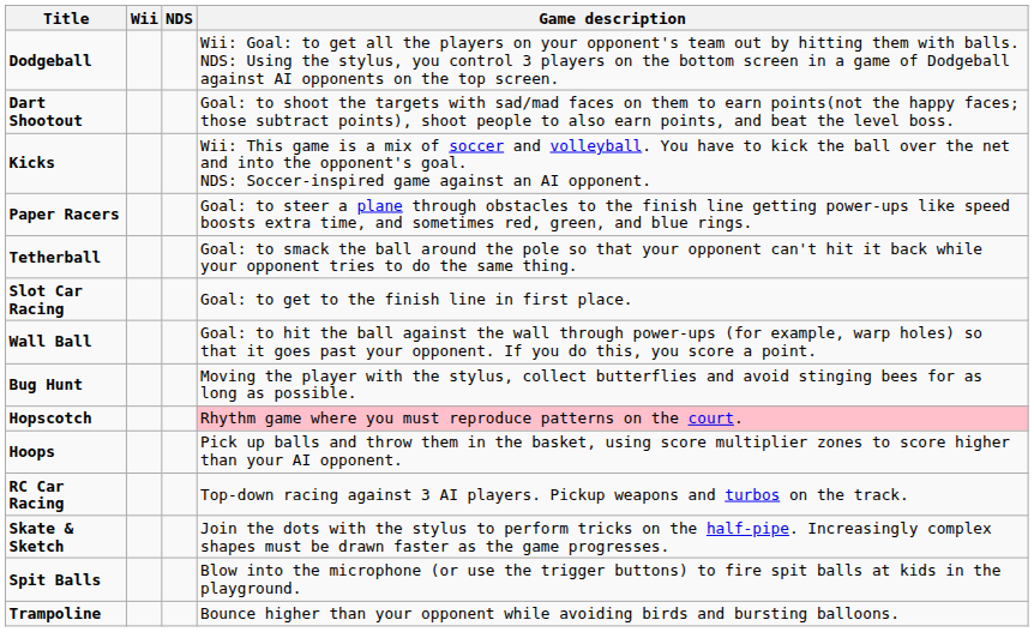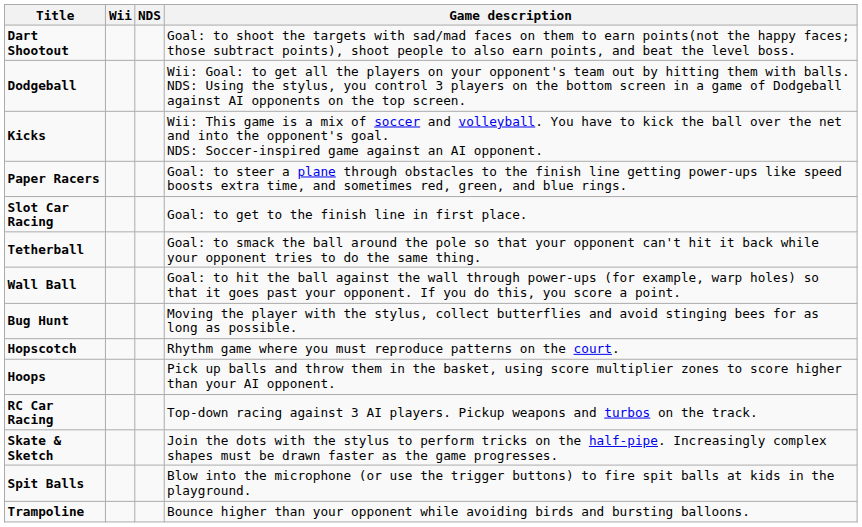rows swapped: Dart Shootout <-> Dodgeball
rows swapped: Slot Car Racing <-> Tetherball
Hopscotch | Game description: pink background -> no background
